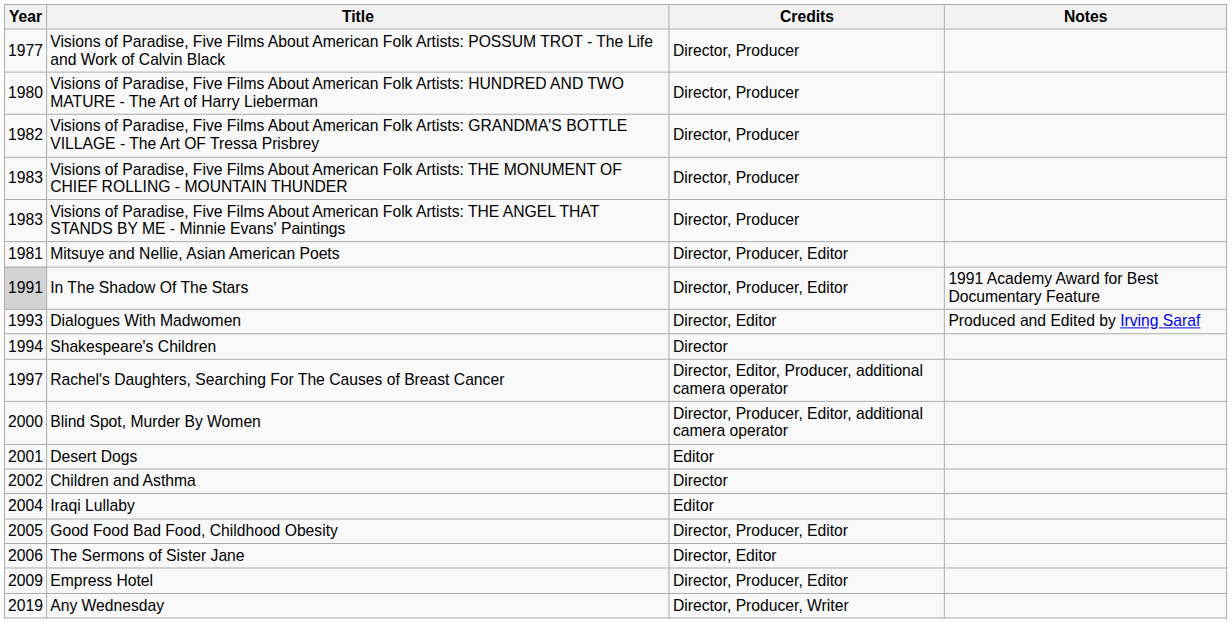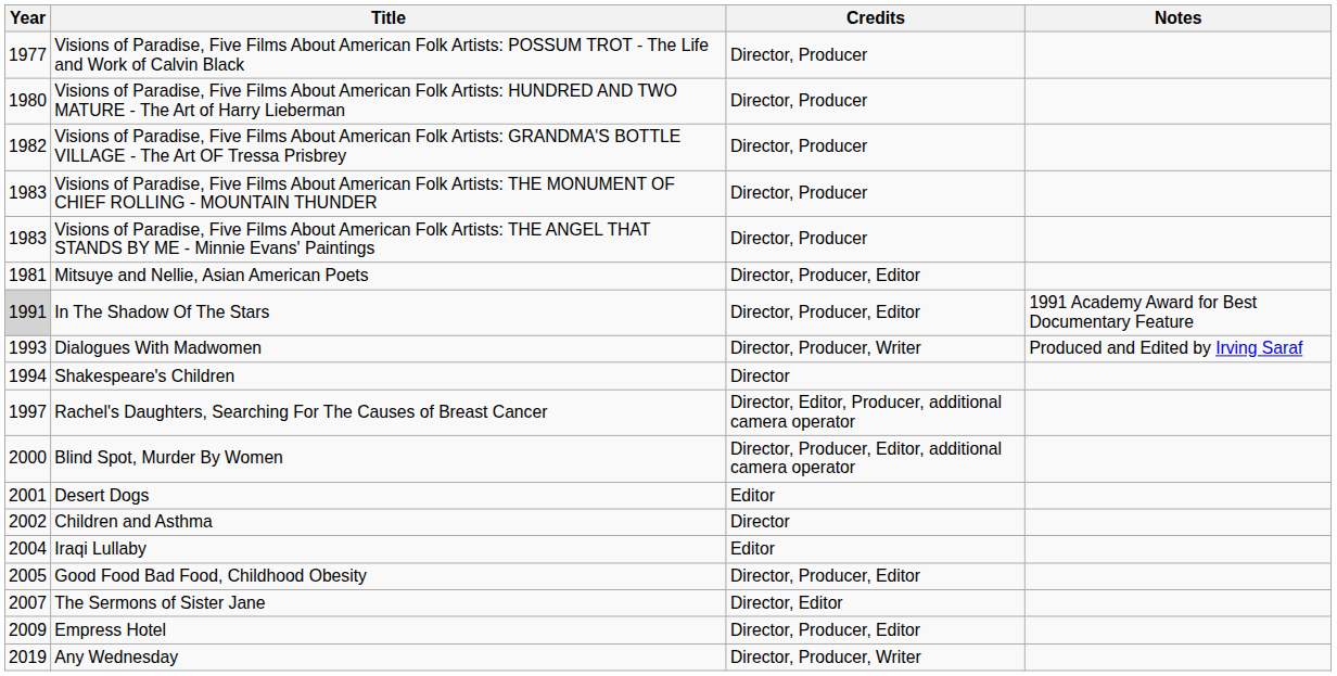Dialogues With Madwomen | Credits: Director, Editor -> Director, Producer, Writer
The Sermons of Sister Jane | Year: 2006 -> 2007
